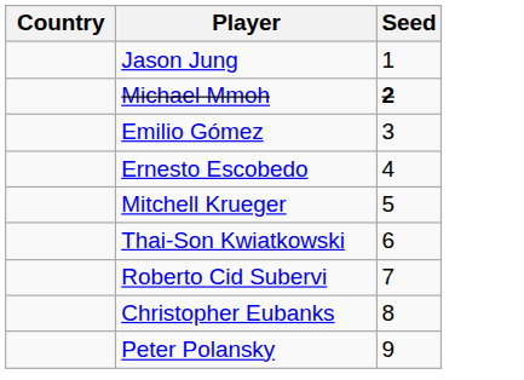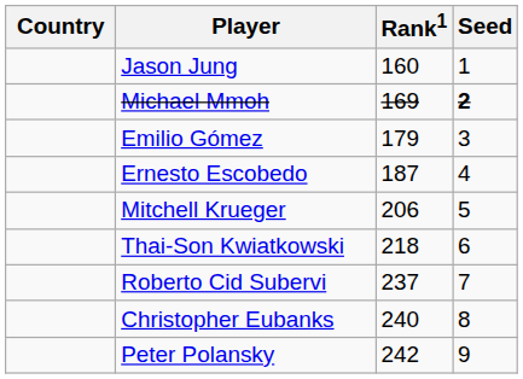+ column: Rank1 | 160 | 169 | 179 | 187 | 206 | 218 | 237 | 240 | 242
